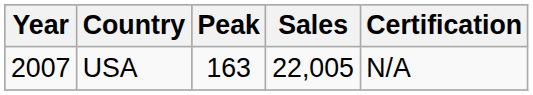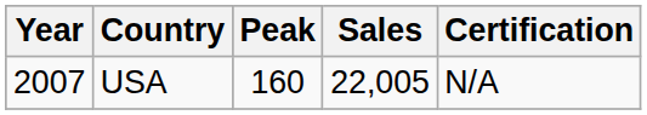USA | Peak: 163 -> 160
